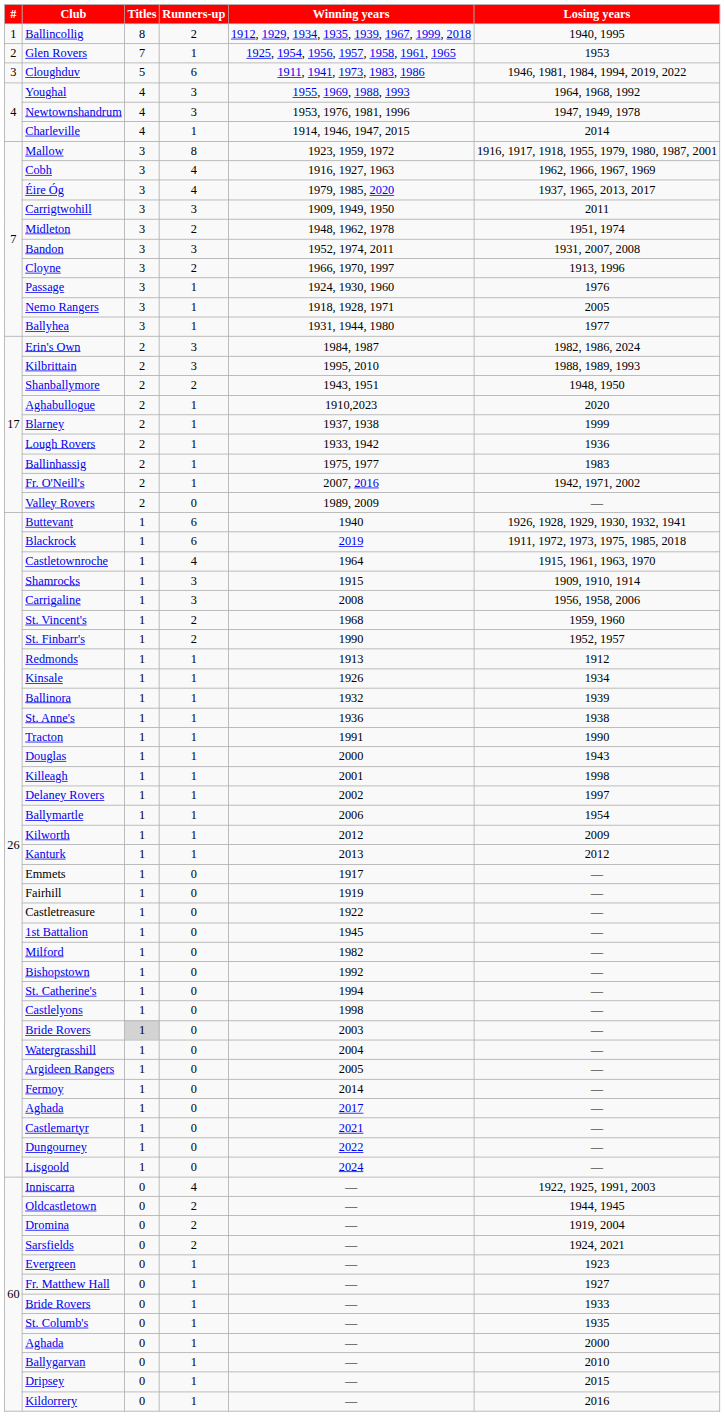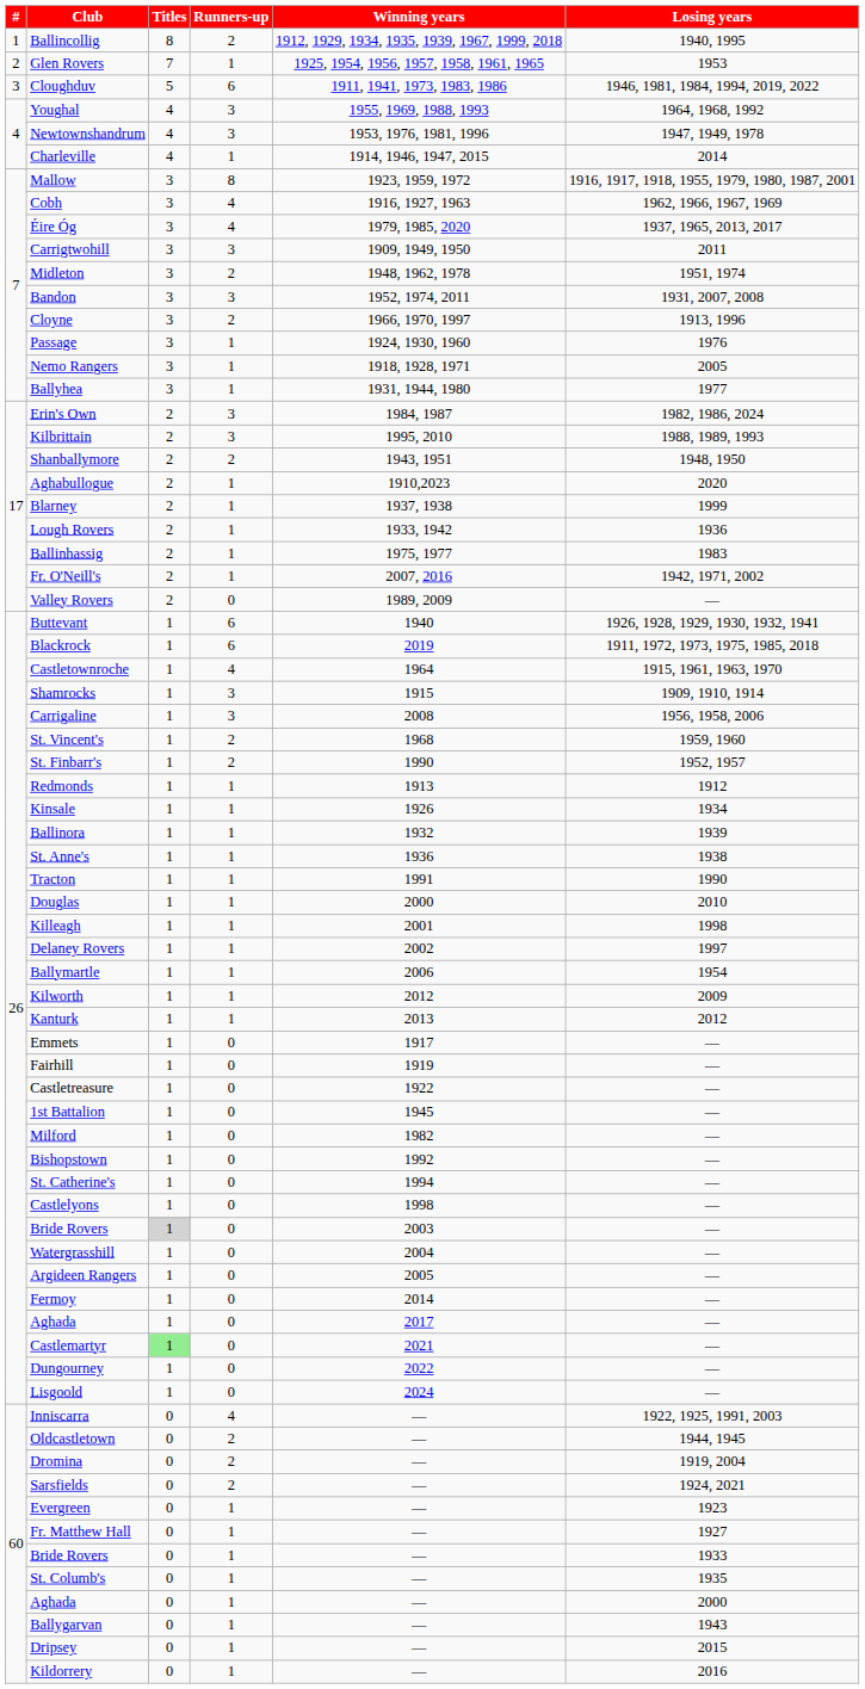Douglas | Losing years: 1943 -> 2010
Castlemartyr | Titles: no background -> lightgreen background
Ballygarvan | Losing years: 2010 -> 1943
